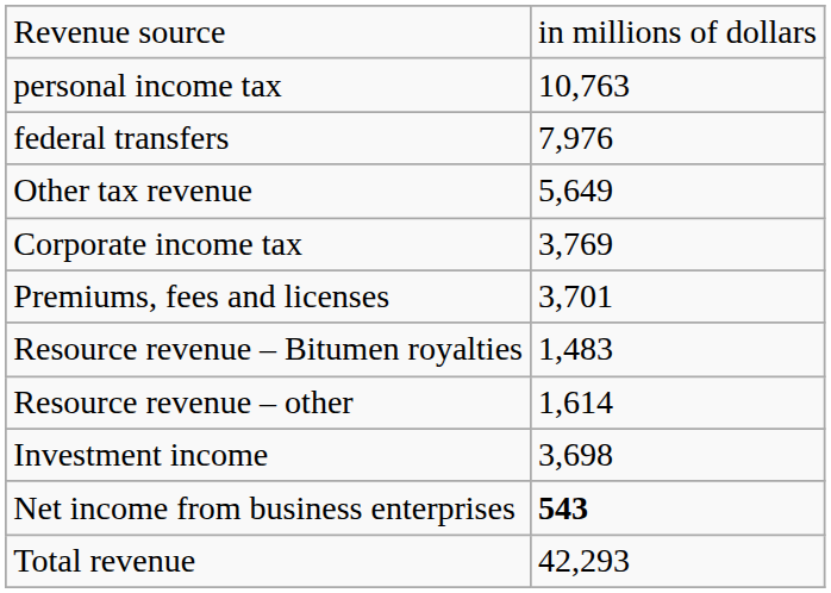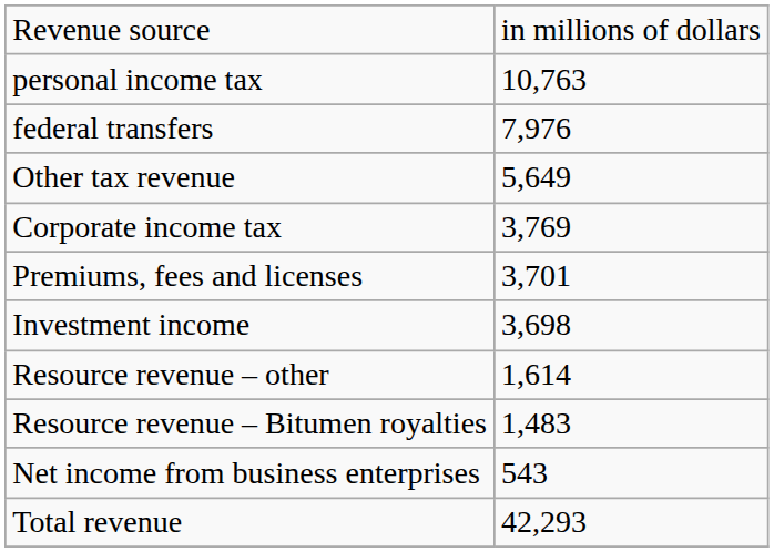rows swapped: Investment income <-> Resource revenue – Bitumen royalties
Net income from business enterprises | column 2: bold -> normal
